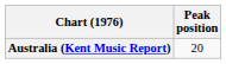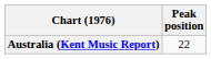Australia (Kent Music Report) | Peak position: 20 -> 22
